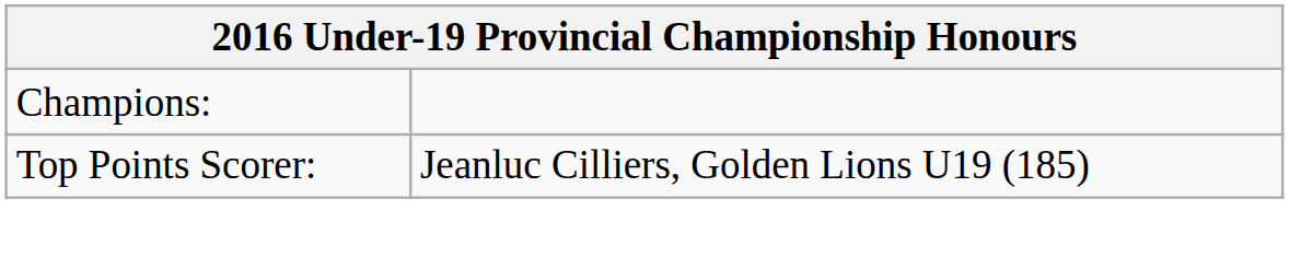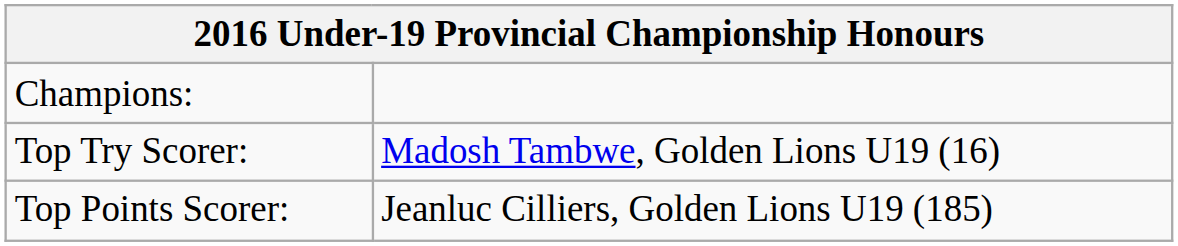+ row: Top Try Scorer: | Madosh Tambwe, Golden Lions U19 (16)
